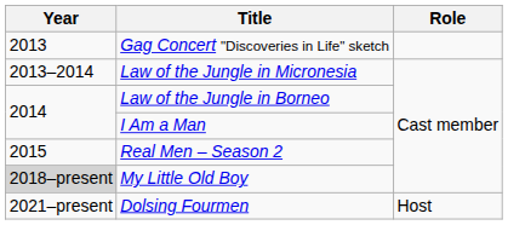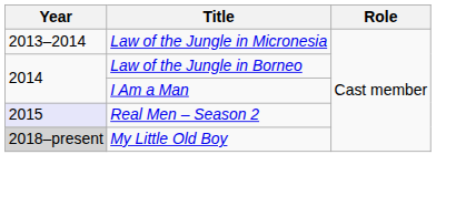- row: 2013 | Gag Concert "Discoveries in Life" sketch
Real Men – Season 2 | Year: no background -> lavender background
- row: 2021–present | Dolsing Fourmen | Host
